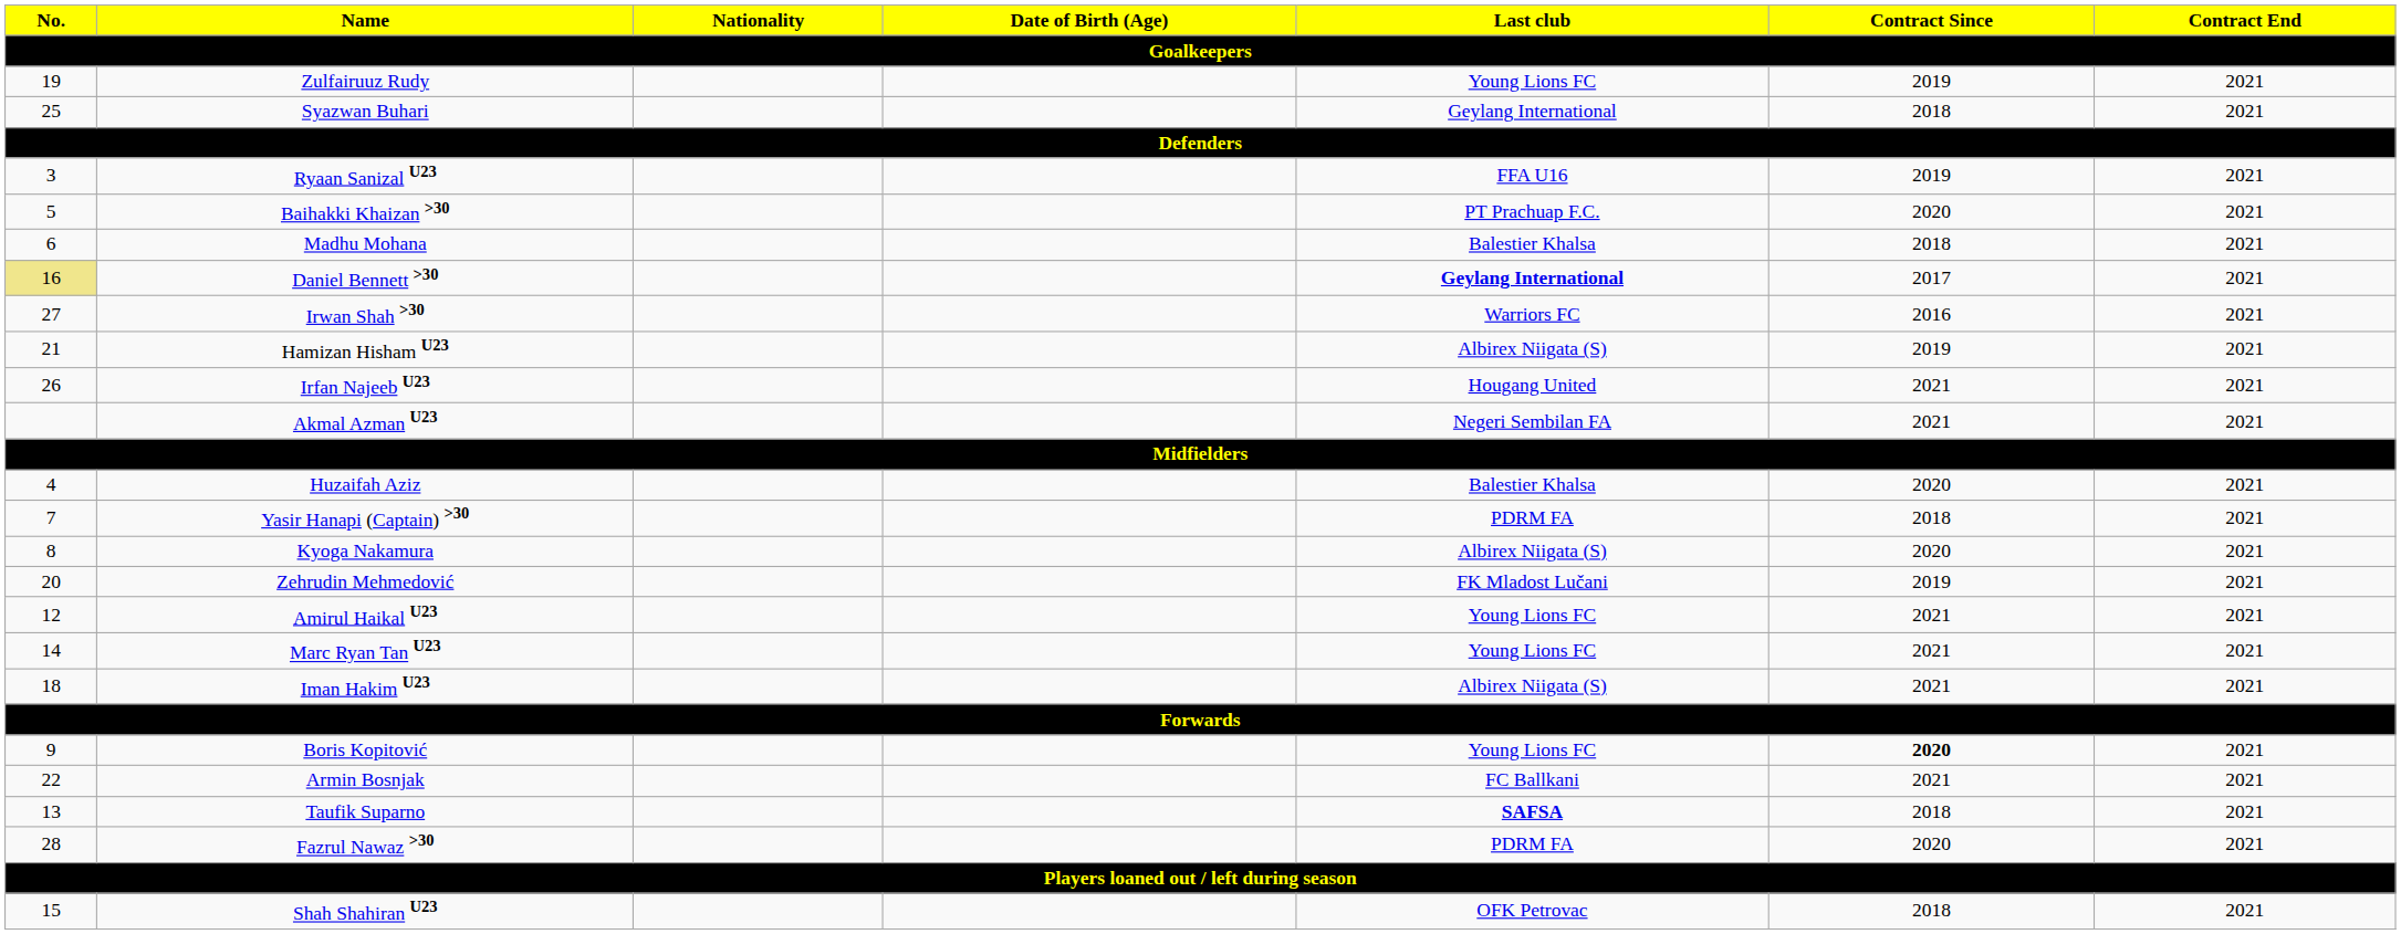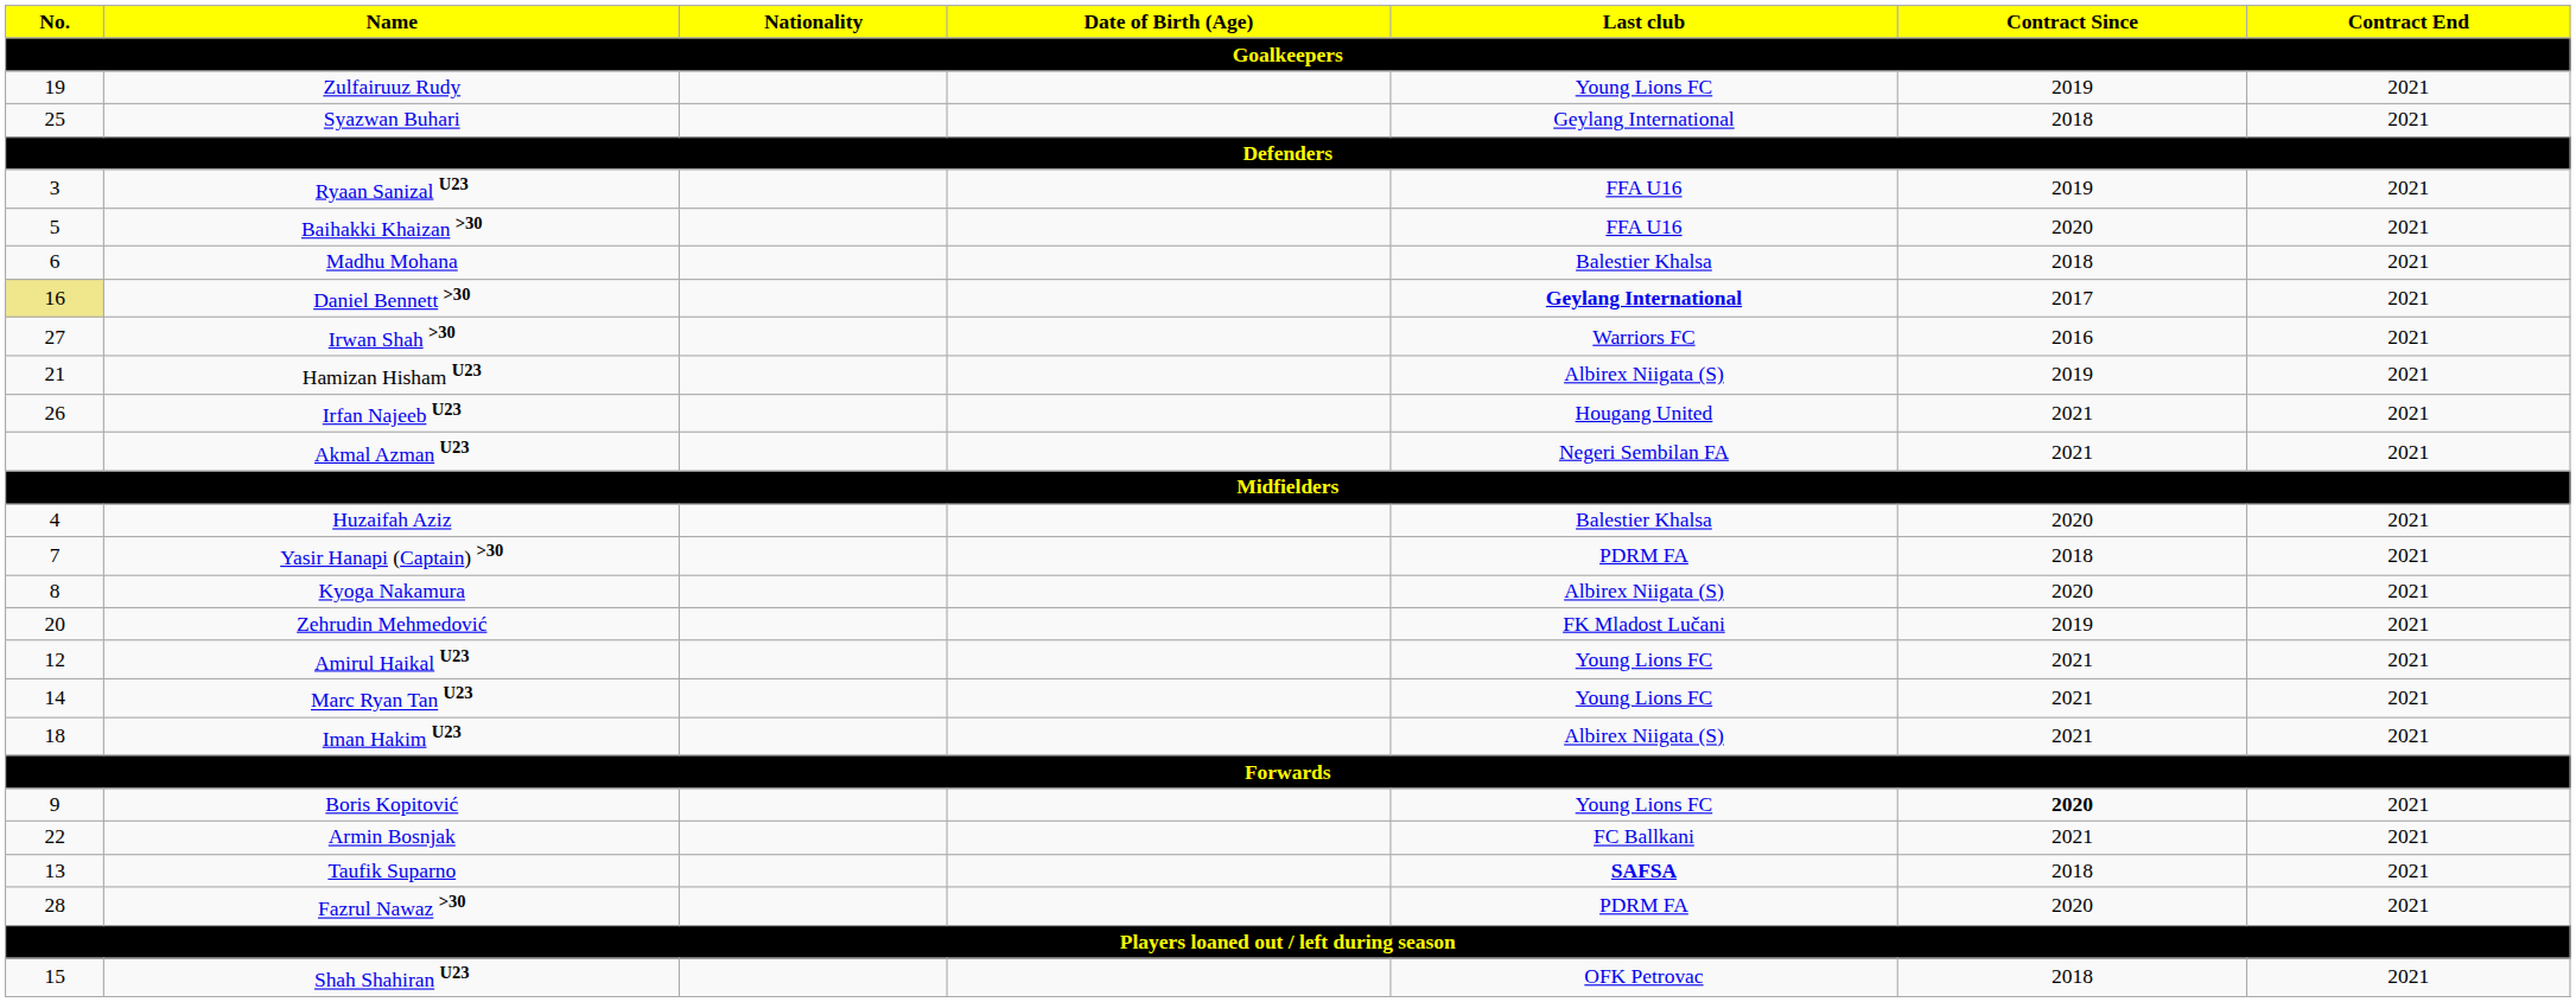Baihakki Khaizan >30 | Last club: PT Prachuap F.C. -> FFA U16
